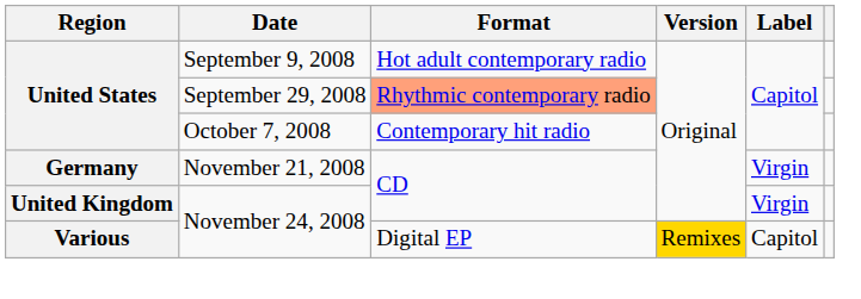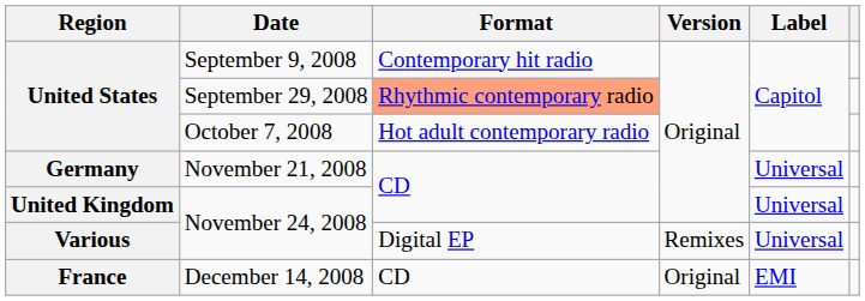September 9, 2008 | Format: Hot adult contemporary radio -> Contemporary hit radio
October 7, 2008 | Format: Contemporary hit radio -> Hot adult contemporary radio
November 21, 2008 | Label: Virgin -> Universal
United Kingdom / November 24, 2008 | Label: Virgin -> Universal
Various / November 24, 2008 | Version: gold background -> no background
Various / November 24, 2008 | Label: Capitol -> Universal
+ row: France | December 14, 2008 | CD | Original | EMI
